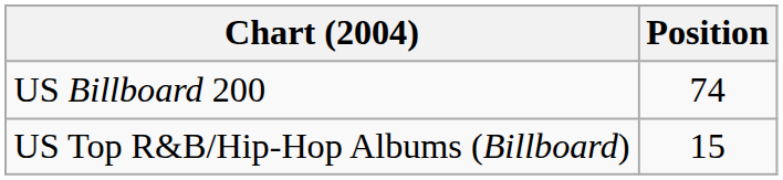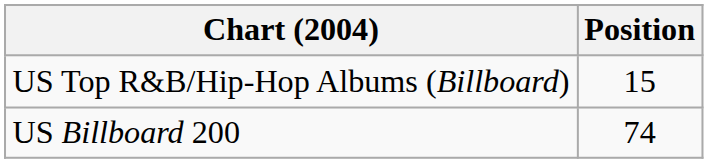rows swapped: US Billboard 200 <-> US Top R&B/Hip-Hop Albums (Billboard)
